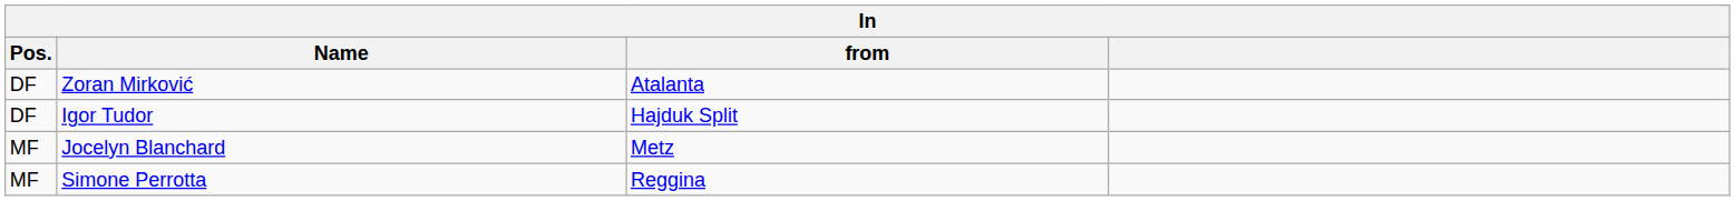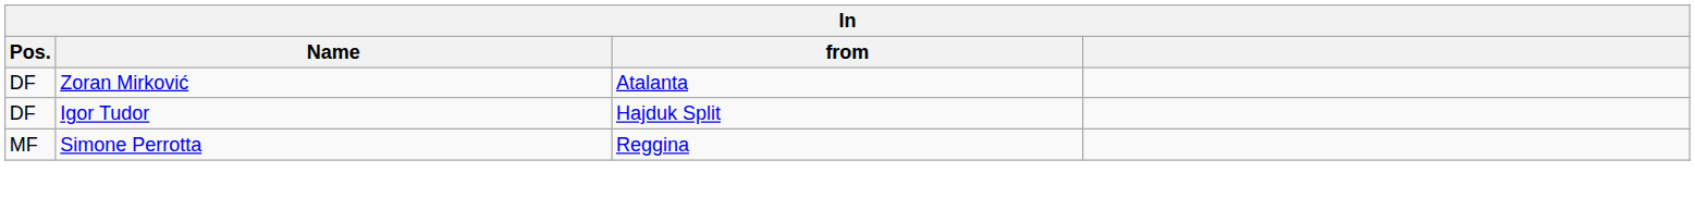- row: MF | Jocelyn Blanchard | Metz
